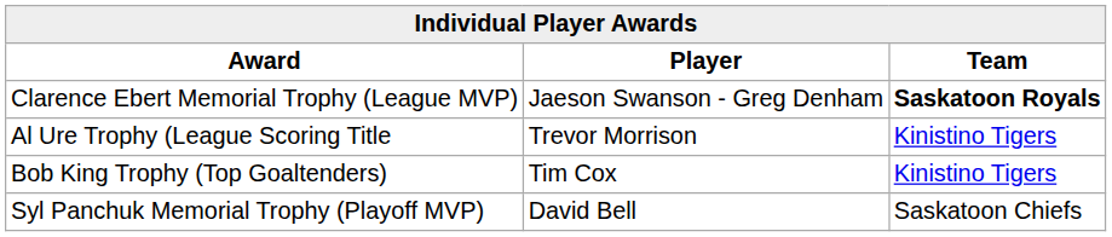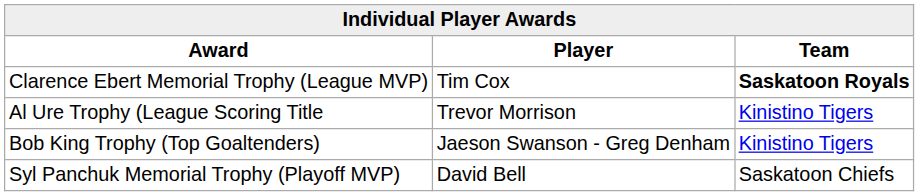Clarence Ebert Memorial Trophy (League MVP) | Player: Jaeson Swanson - Greg Denham -> Tim Cox
Bob King Trophy (Top Goaltenders) | Player: Tim Cox -> Jaeson Swanson - Greg Denham
